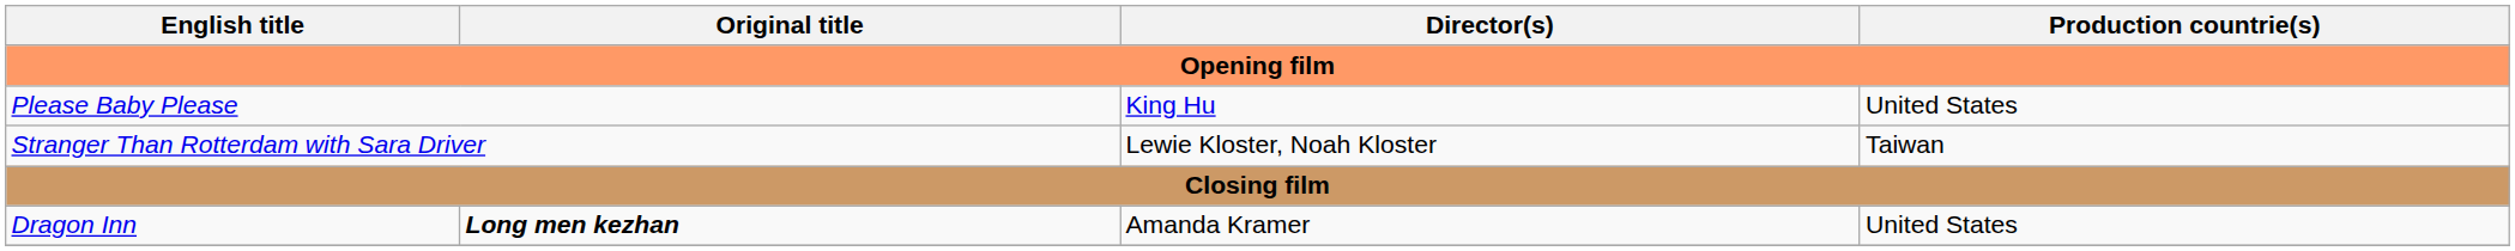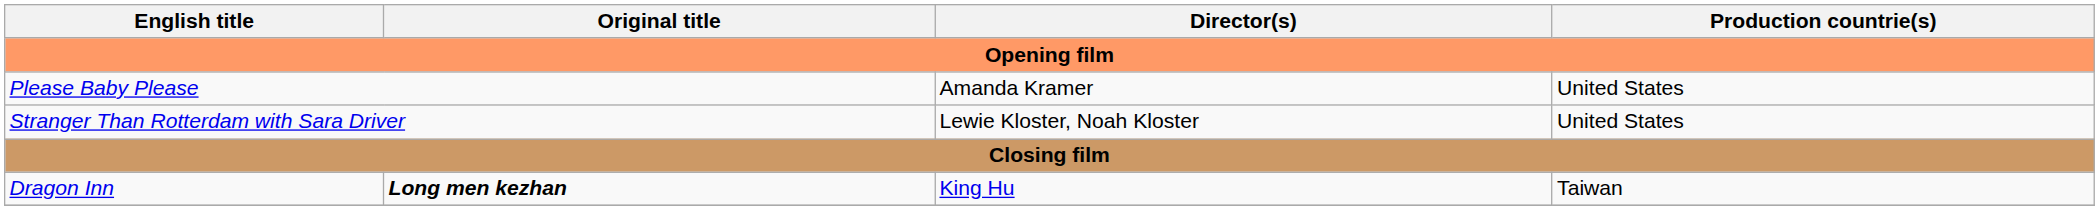Please Baby Please | Director(s): King Hu -> Amanda Kramer
Stranger Than Rotterdam with Sara Driver | Production countrie(s): Taiwan -> United States
Dragon Inn | Director(s): Amanda Kramer -> King Hu
Dragon Inn | Production countrie(s): United States -> Taiwan
